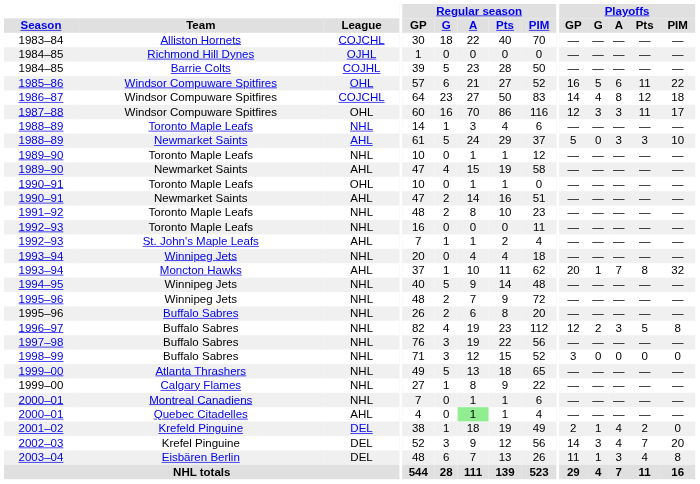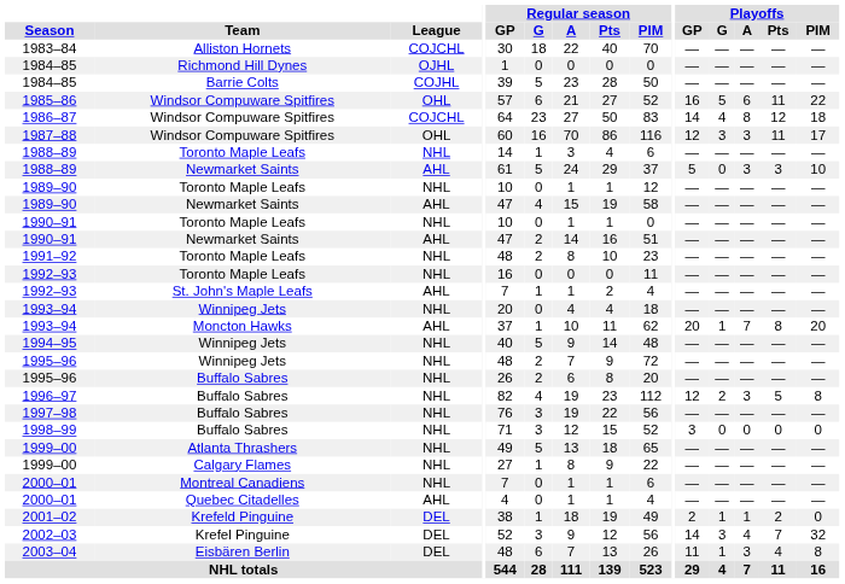1990–91 / Toronto Maple Leafs | League: OHL -> NHL
1993–94 / Moncton Hawks | Playoffs / PIM: 32 -> 20
2000–01 / Quebec Citadelles | Regular season / A: lightgreen background -> no background
2001–02 | Playoffs / A: 4 -> 1
2002–03 | Playoffs / PIM: 20 -> 32
